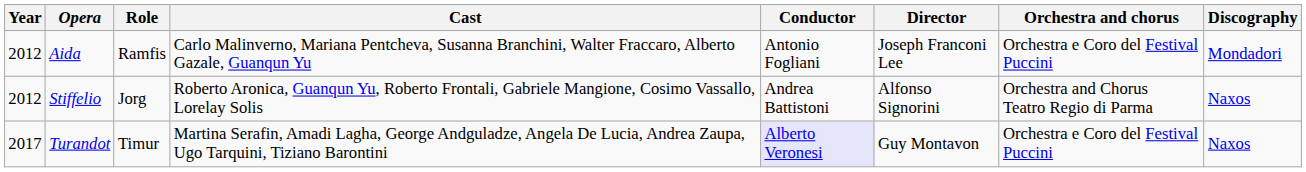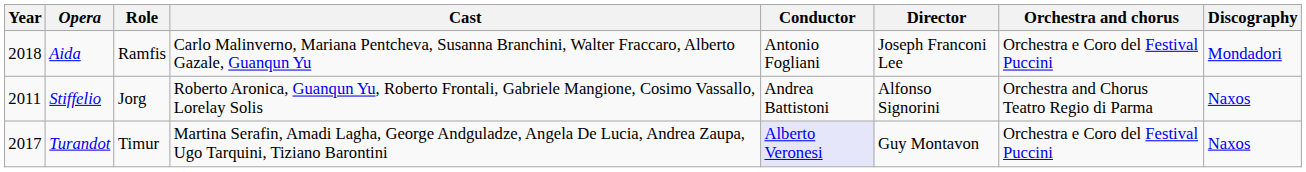Aida | Year: 2012 -> 2018
Stiffelio | Year: 2012 -> 2011
